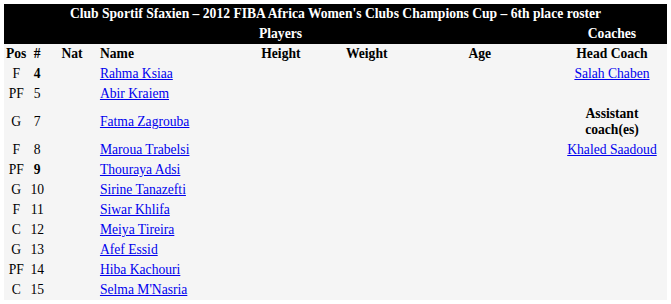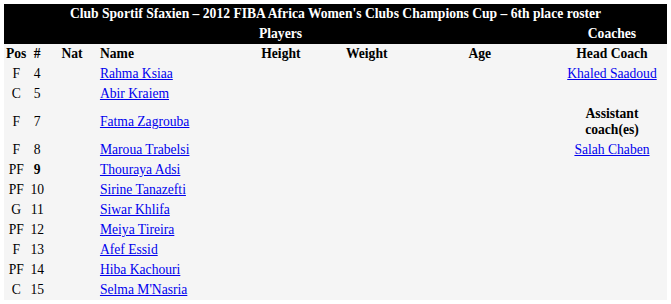Rahma Ksiaa | column 2: bold -> normal
Rahma Ksiaa | column 8: Salah Chaben -> Khaled Saadoud
Abir Kraiem | column 1: PF -> C
Fatma Zagrouba | column 1: G -> F
Maroua Trabelsi | column 8: Khaled Saadoud -> Salah Chaben
Sirine Tanazefti | column 1: G -> PF
Siwar Khlifa | column 1: F -> G
Meiya Tireira | column 1: C -> PF
Afef Essid | column 1: G -> F
